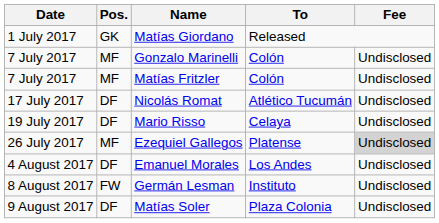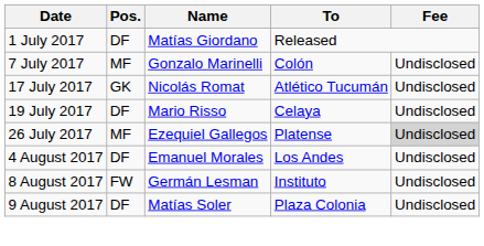Matías Giordano | Pos.: GK -> DF
- row: 7 July 2017 | MF | Matías Fritzler | Colón | Undisclosed
Nicolás Romat | Pos.: DF -> GK
